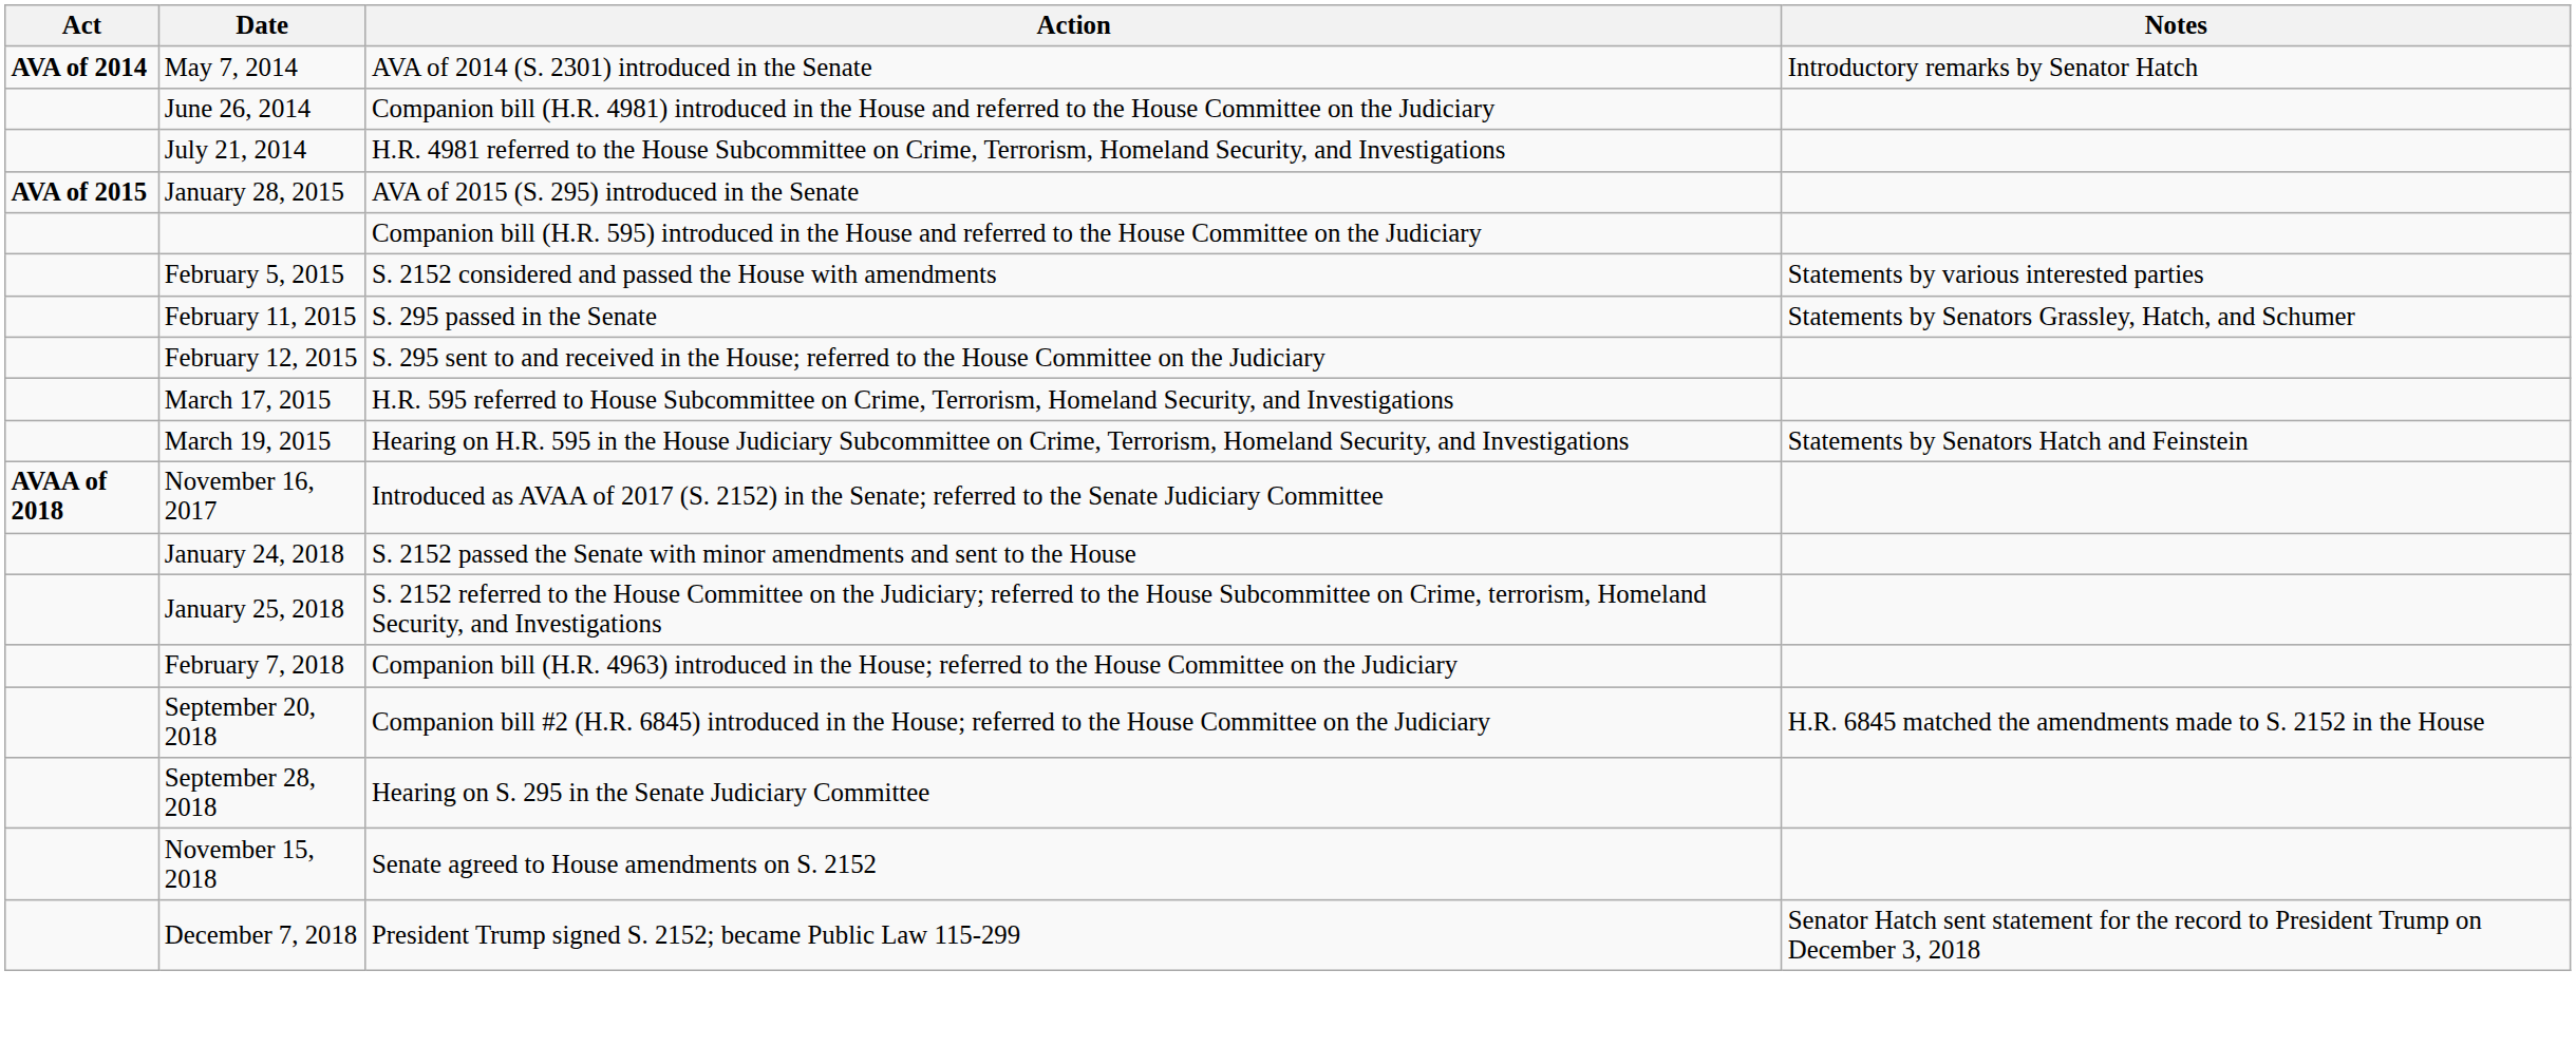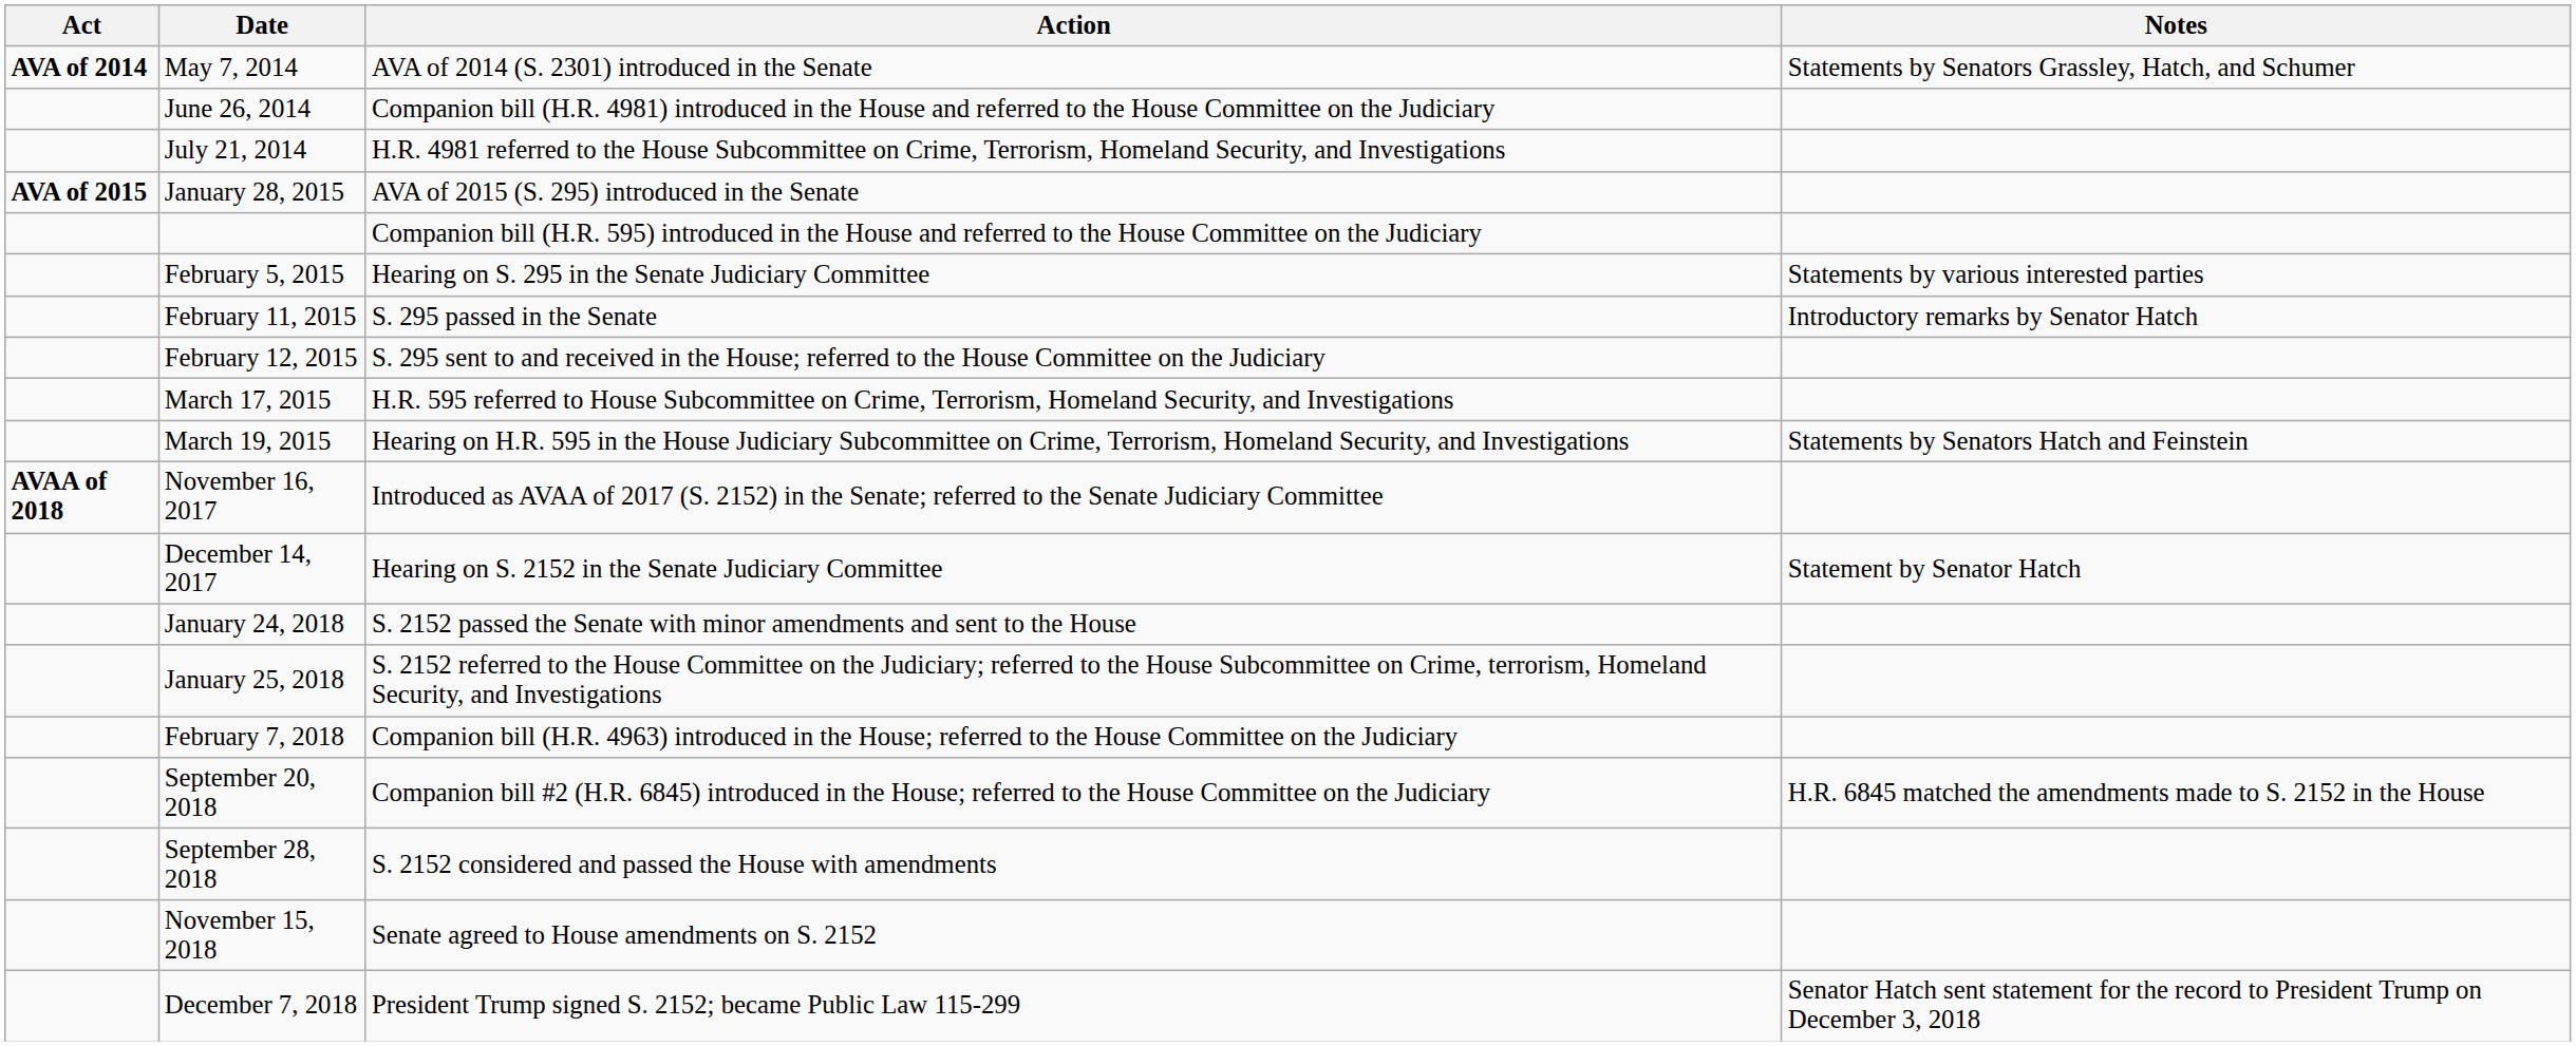May 7, 2014 | Notes: Introductory remarks by Senator Hatch -> Statements by Senators Grassley, Hatch, and Schumer
February 5, 2015 | Action: S. 2152 considered and passed the House with amendments -> Hearing on S. 295 in the Senate Judiciary Committee
February 11, 2015 | Notes: Statements by Senators Grassley, Hatch, and Schumer -> Introductory remarks by Senator Hatch
+ row: December 14, 2017 | Hearing on S. 2152 in the Senate Judiciary Committee | Statement by Senator Hatch
September 28, 2018 | Action: Hearing on S. 295 in the Senate Judiciary Committee -> S. 2152 considered and passed the House with amendments
